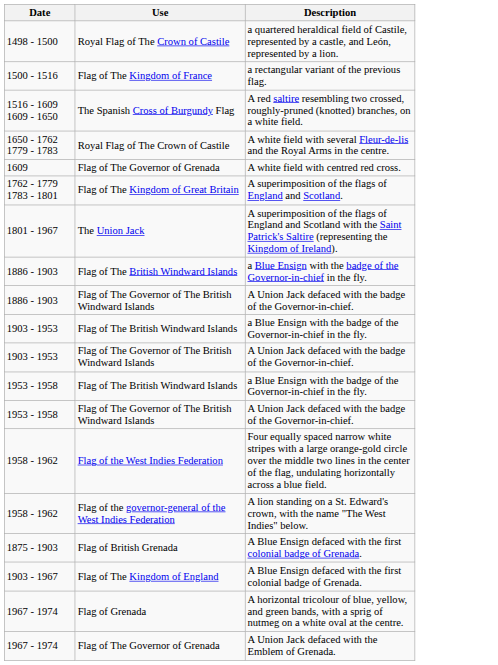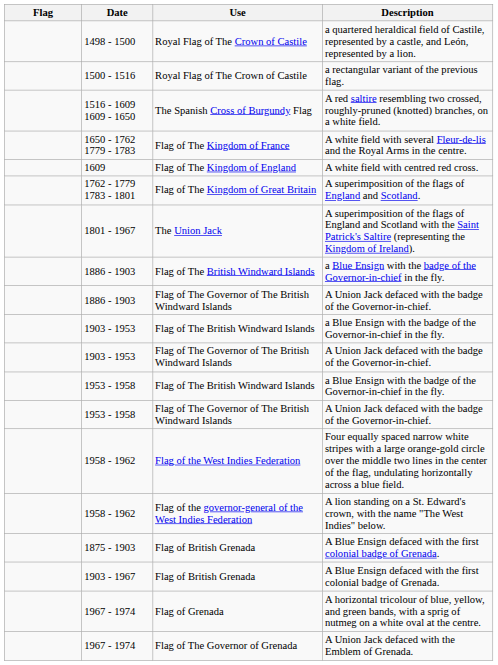+ column: Flag
1500 - 1516 | Use: Flag of The Kingdom of France -> Royal Flag of The Crown of Castile
1650 - 1762 1779 - 1783 | Use: Royal Flag of The Crown of Castile -> Flag of The Kingdom of France
1609 | Use: Flag of The Governor of Grenada -> Flag of The Kingdom of England
1903 - 1967 | Use: Flag of The Kingdom of England -> Flag of British Grenada
